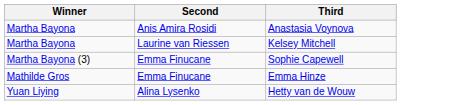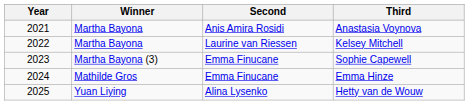+ column: Year | 2021 | 2022 | 2023 | 2024 | 2025
